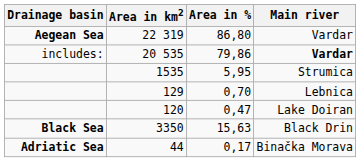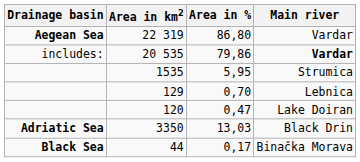3350 | Drainage basin: Black Sea -> Adriatic Sea
3350 | Area in %: 15,63 -> 13,03
44 | Drainage basin: Adriatic Sea -> Black Sea
